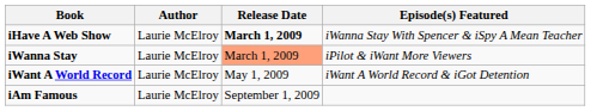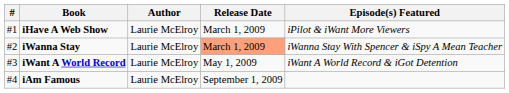+ column: # | #1 | #2 | #3 | #4
iHave A Web Show | Release Date: bold -> normal
iHave A Web Show | Episode(s) Featured: iWanna Stay With Spencer & iSpy A Mean Teacher -> iPilot & iWant More Viewers
iWanna Stay | Episode(s) Featured: iPilot & iWant More Viewers -> iWanna Stay With Spencer & iSpy A Mean Teacher
